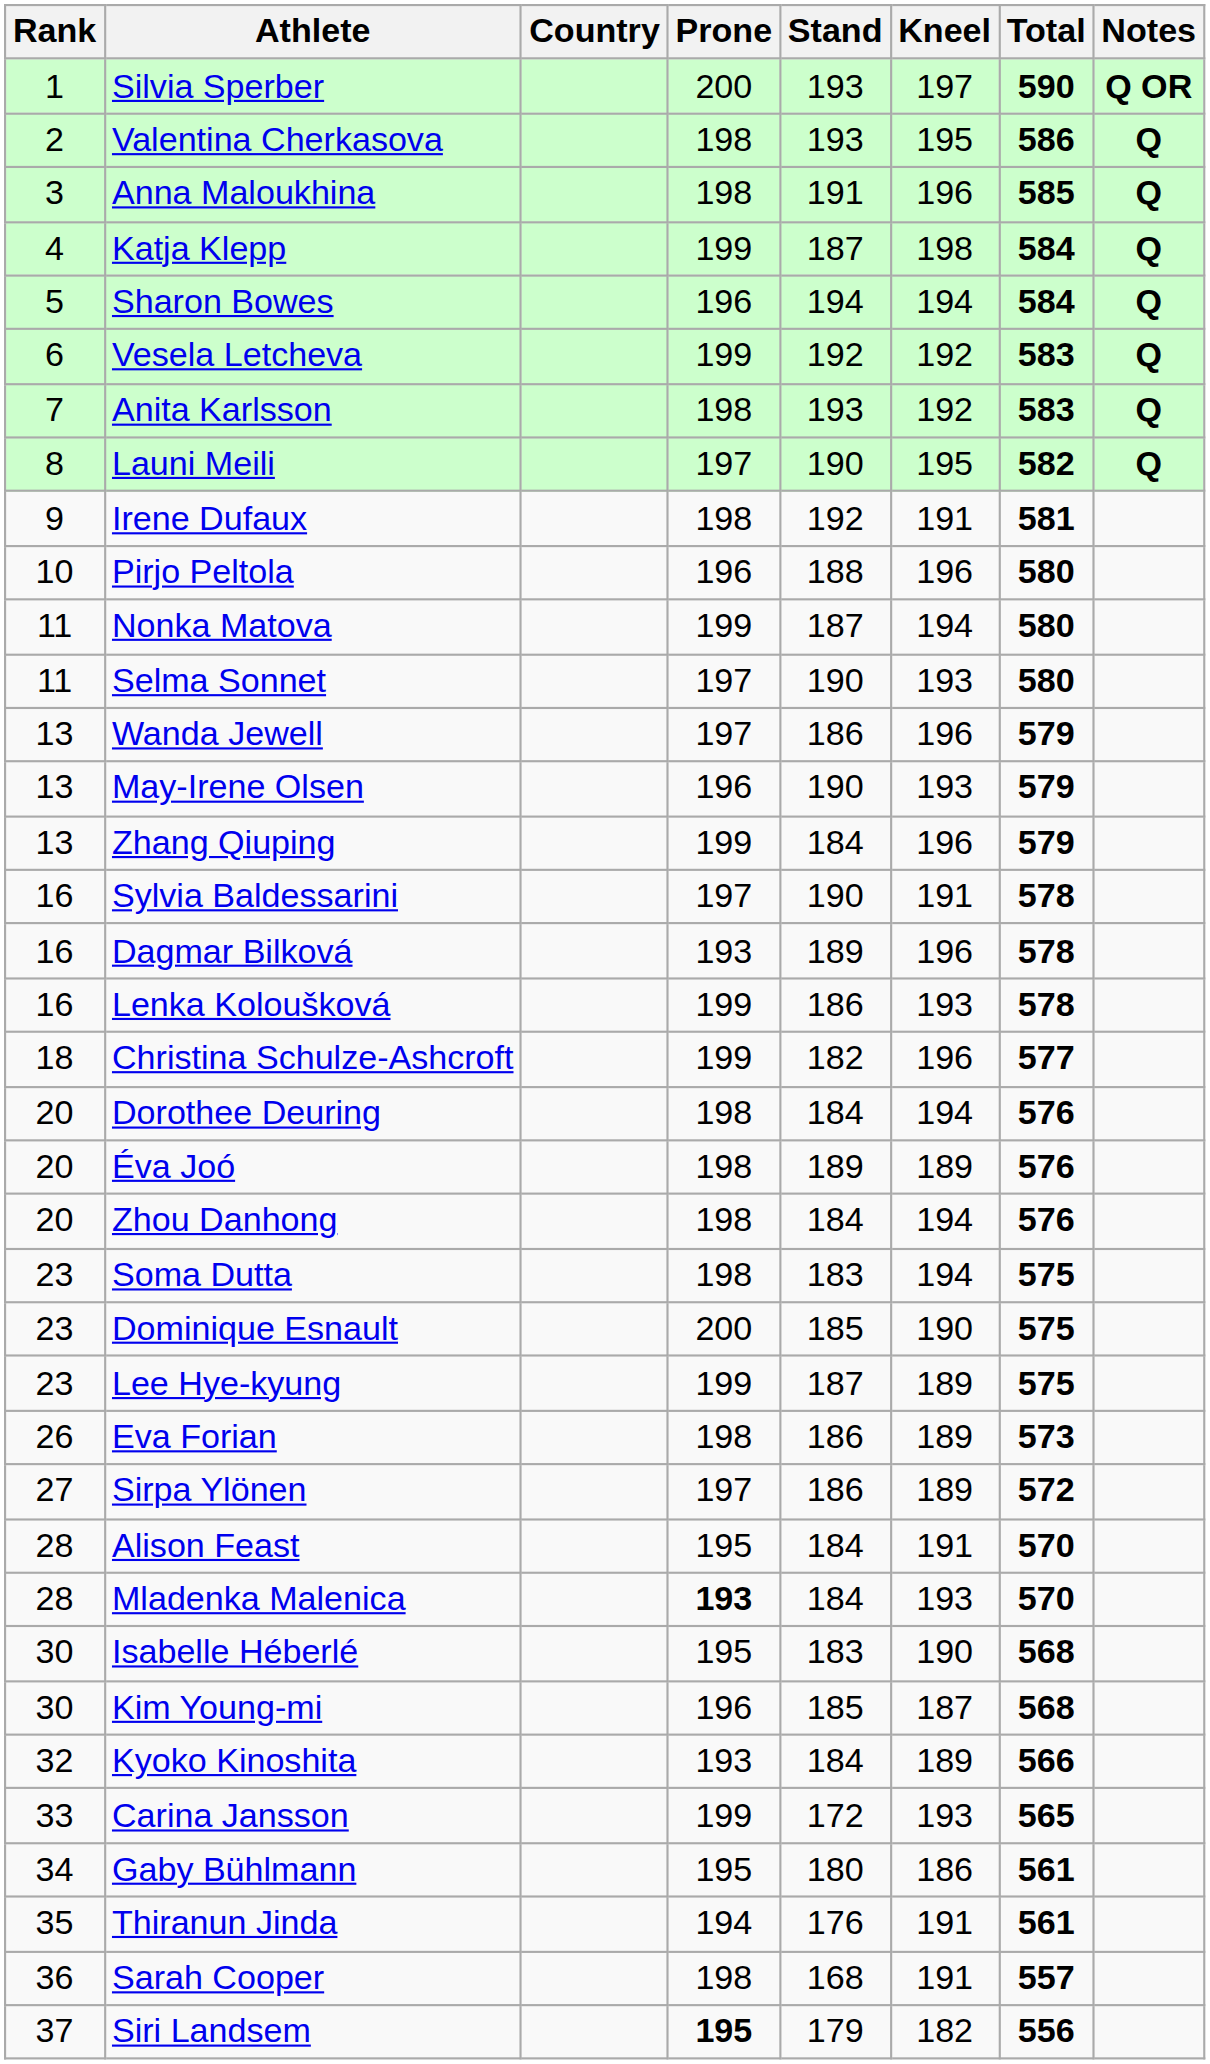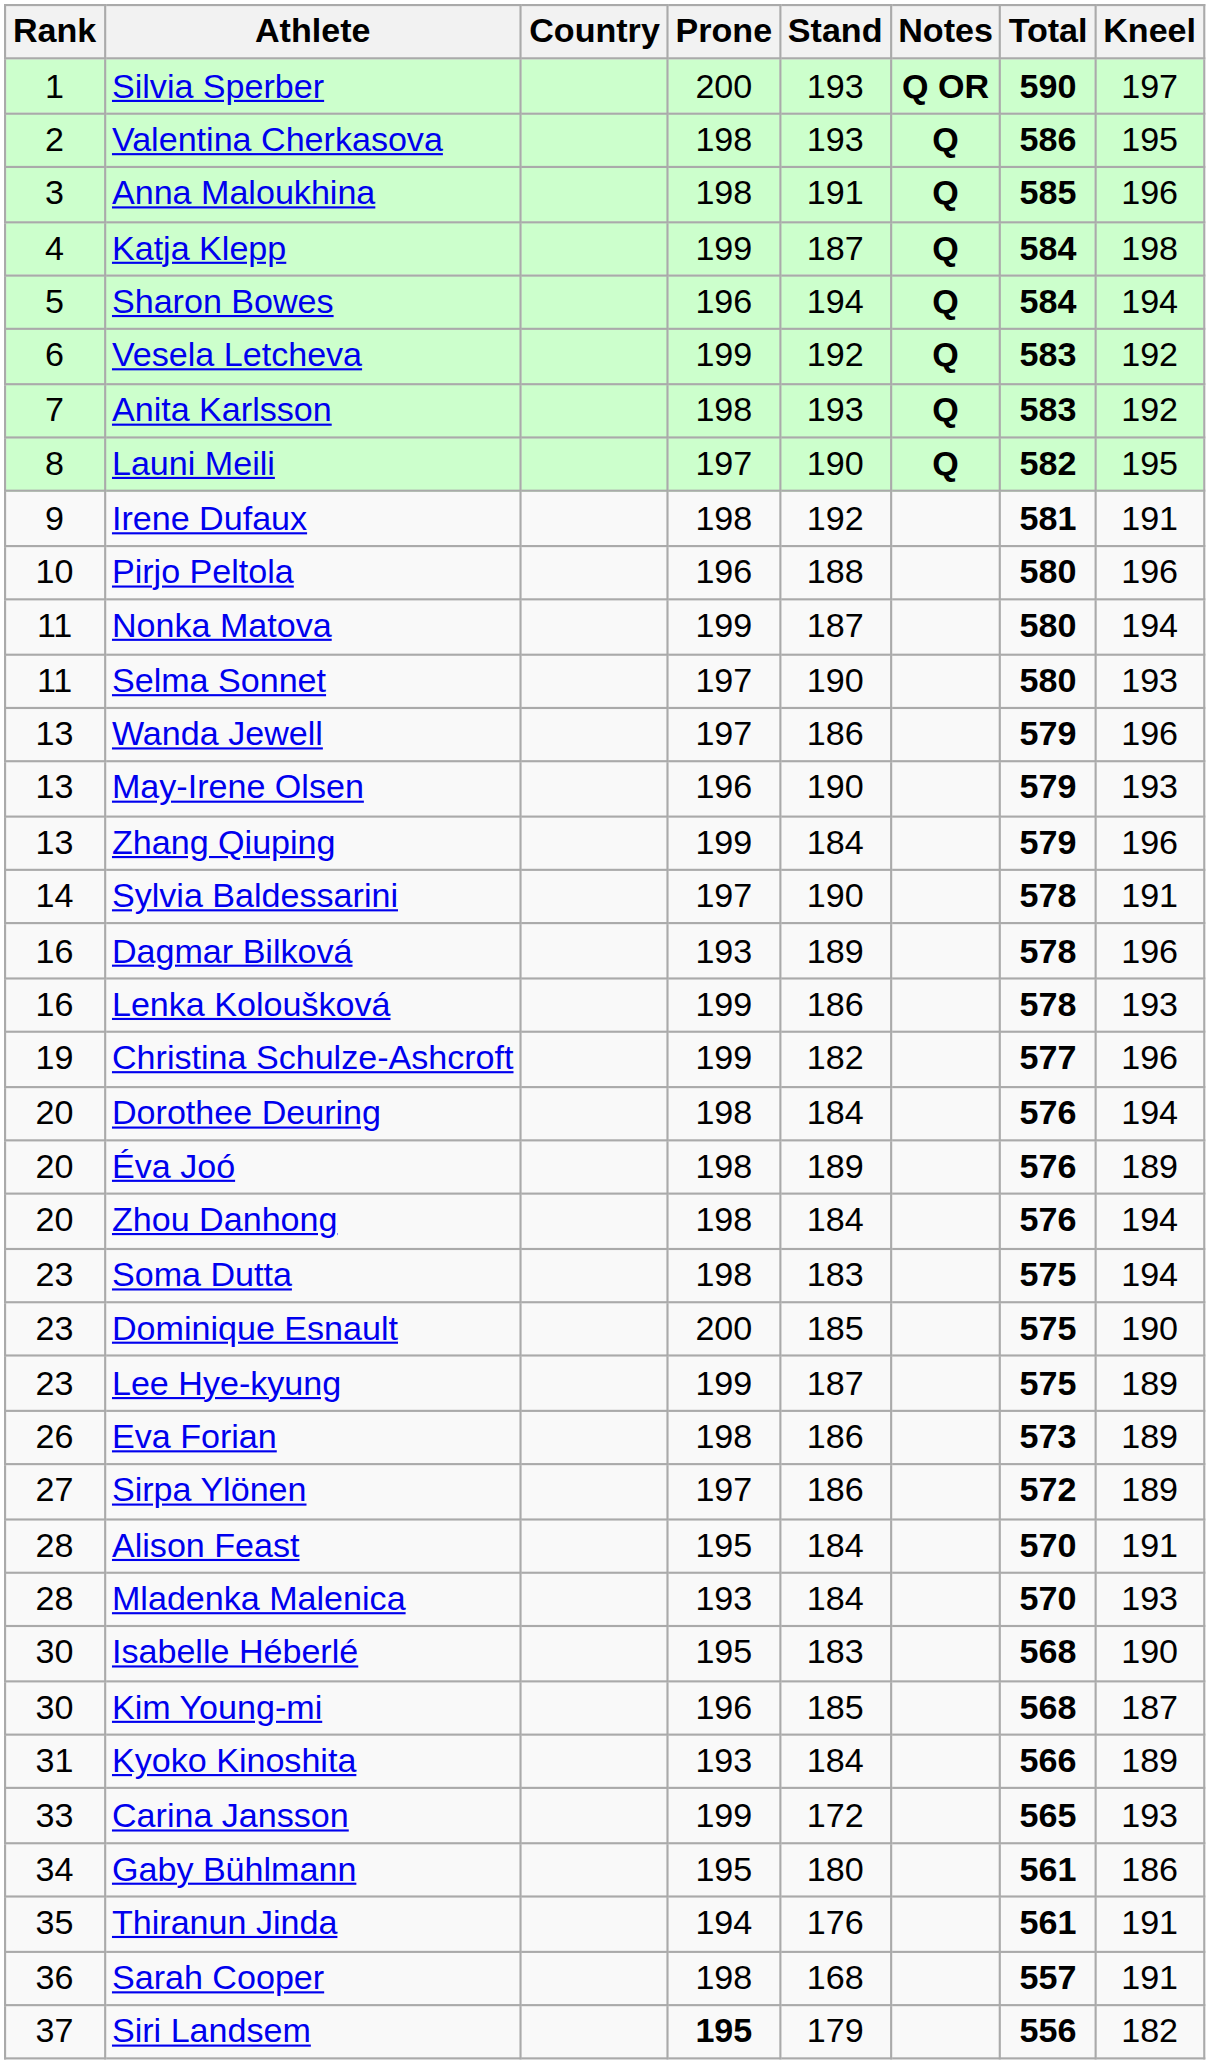columns swapped: Kneel <-> Notes
Sylvia Baldessarini | Rank: 16 -> 14
Christina Schulze-Ashcroft | Rank: 18 -> 19
Mladenka Malenica | Prone: bold -> normal
Kyoko Kinoshita | Rank: 32 -> 31
